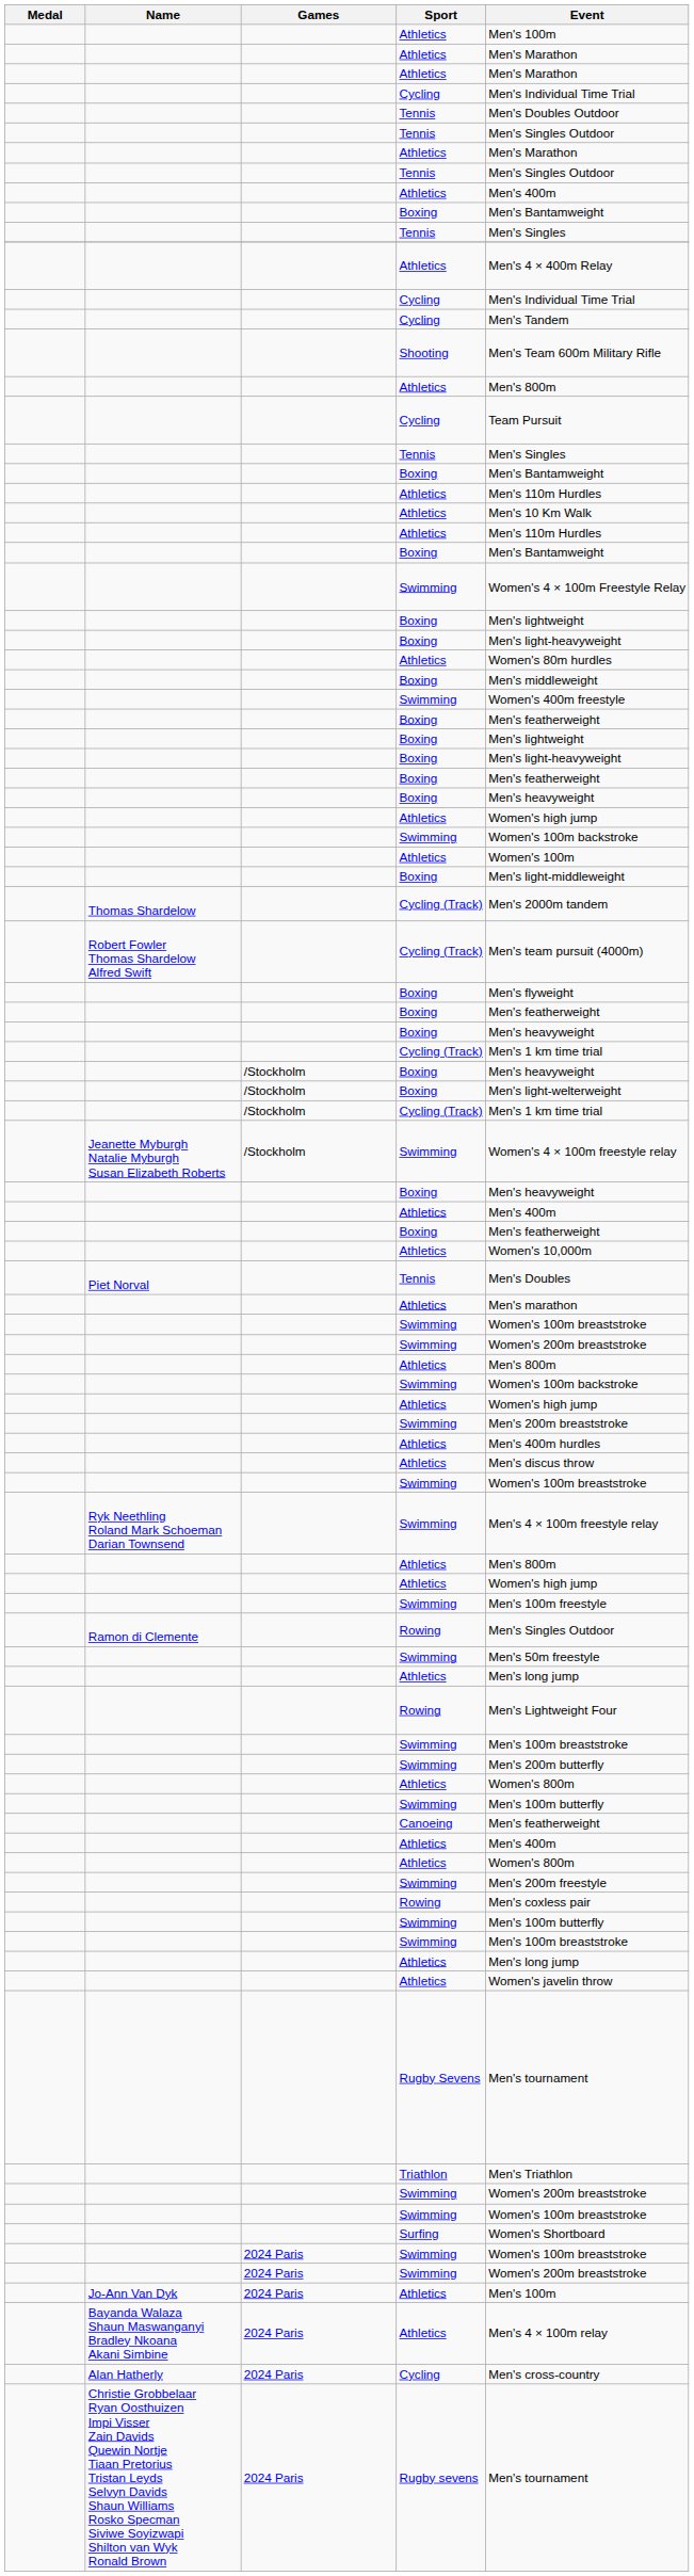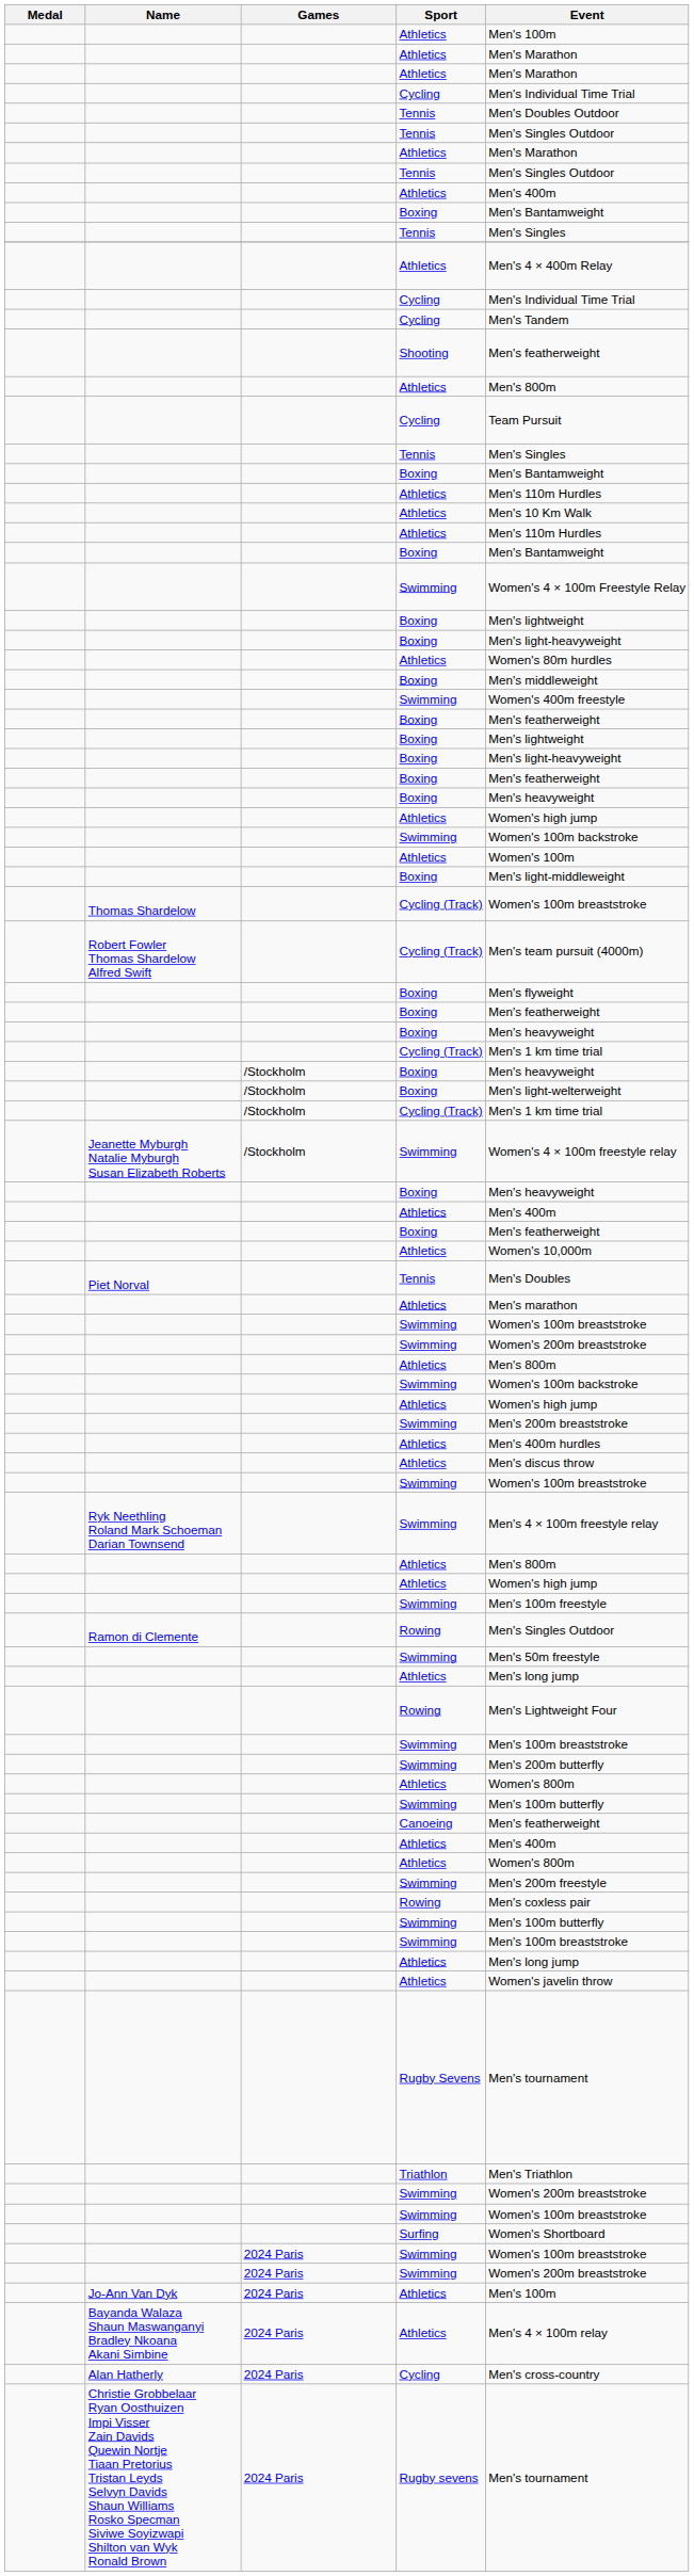Shooting | Event: Men's Team 600m Military Rifle -> Men's featherweight
Thomas Shardelow / Cycling (Track) | Event: Men's 2000m tandem -> Women's 100m breaststroke
